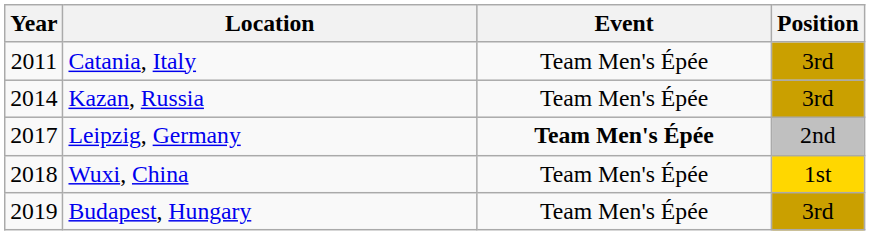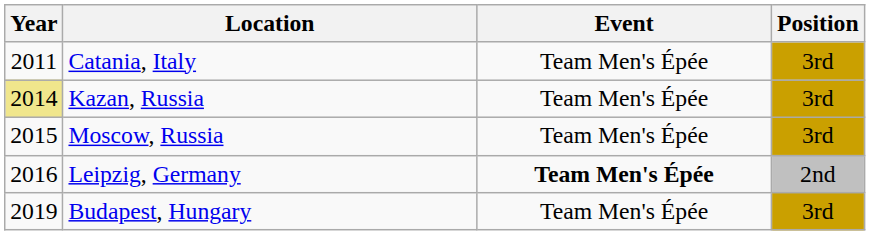Kazan, Russia | Year: no background -> khaki background
+ row: 2015 | Moscow, Russia | Team Men's Épée | 3rd
Leipzig, Germany | Year: 2017 -> 2016
- row: 2018 | Wuxi, China | Team Men's Épée | 1st
